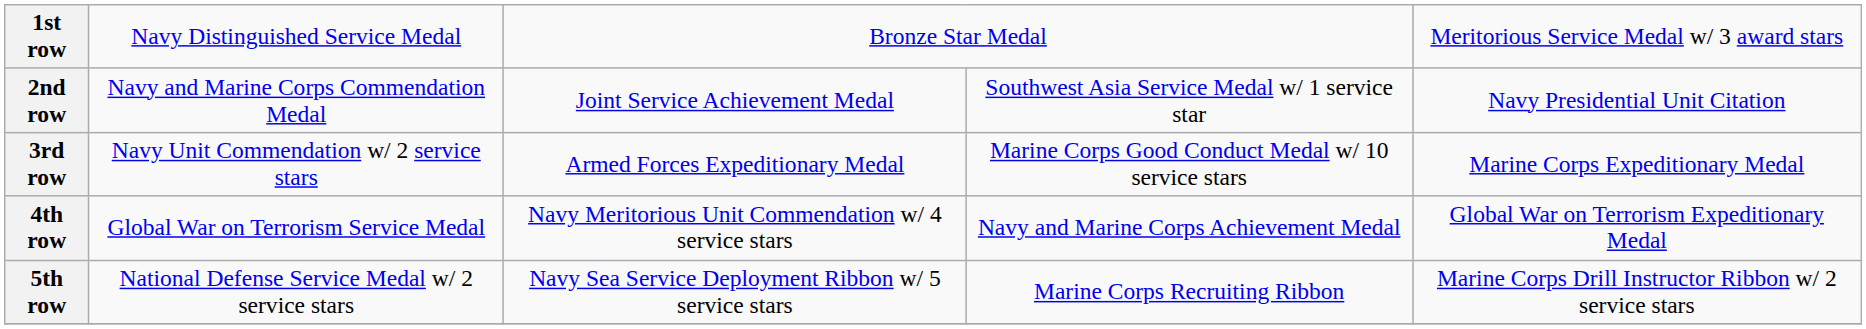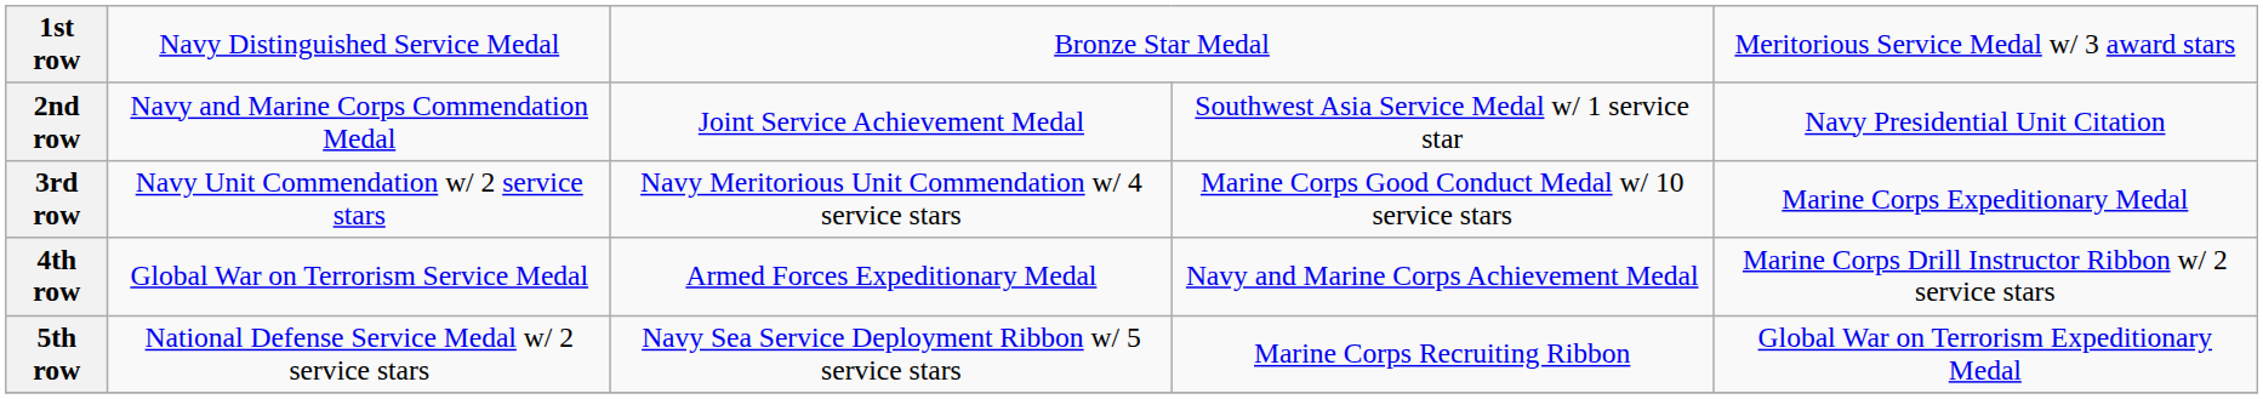3rd row | column 3: Armed Forces Expeditionary Medal -> Navy Meritorious Unit Commendation w/ 4 service stars
4th row | column 3: Navy Meritorious Unit Commendation w/ 4 service stars -> Armed Forces Expeditionary Medal
4th row | column 5: Global War on Terrorism Expeditionary Medal -> Marine Corps Drill Instructor Ribbon w/ 2 service stars
5th row | column 5: Marine Corps Drill Instructor Ribbon w/ 2 service stars -> Global War on Terrorism Expeditionary Medal
